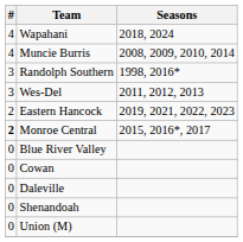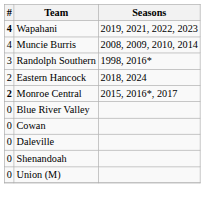Wapahani | #: normal -> bold
Wapahani | Seasons: 2018, 2024 -> 2019, 2021, 2022, 2023
- row: 3 | Wes-Del | 2011, 2012, 2013
Eastern Hancock | Seasons: 2019, 2021, 2022, 2023 -> 2018, 2024
